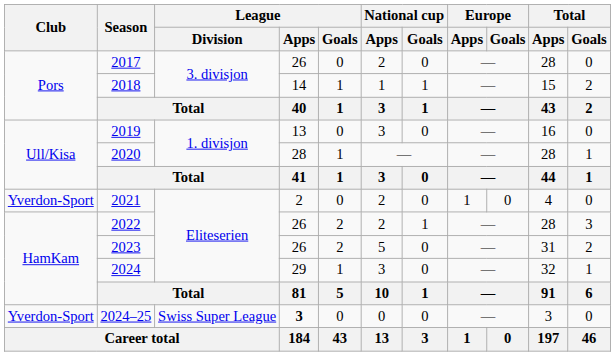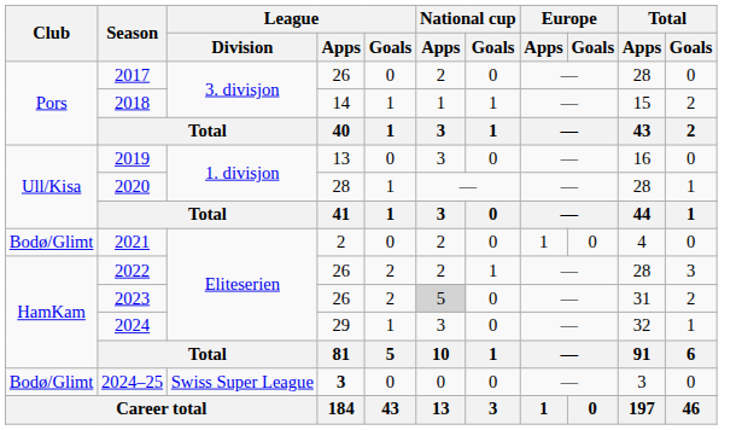2021 | Club: Yverdon-Sport -> Bodø/Glimt
2023 | National cup / Apps: no background -> lightgrey background
2024–25 | Club: Yverdon-Sport -> Bodø/Glimt
